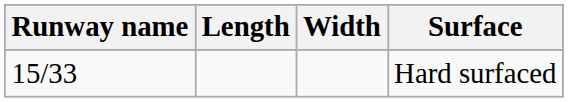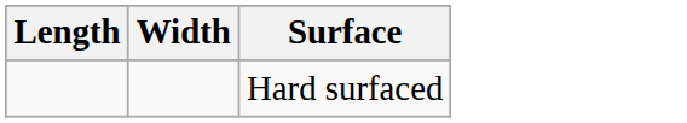- column: Runway name | 15/33
